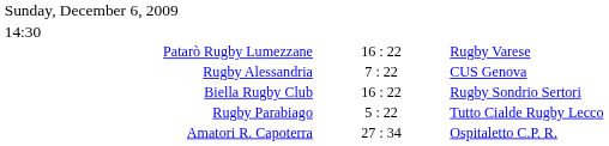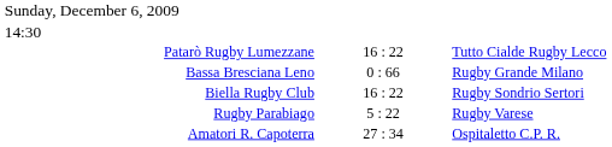Patarò Rugby Lumezzane | column 3: Rugby Varese -> Tutto Cialde Rugby Lecco
- row: Rugby Alessandria | 7 : 22 | CUS Genova
+ row: Bassa Bresciana Leno | 0 : 66 | Rugby Grande Milano
Rugby Parabiago | column 3: Tutto Cialde Rugby Lecco -> Rugby Varese
